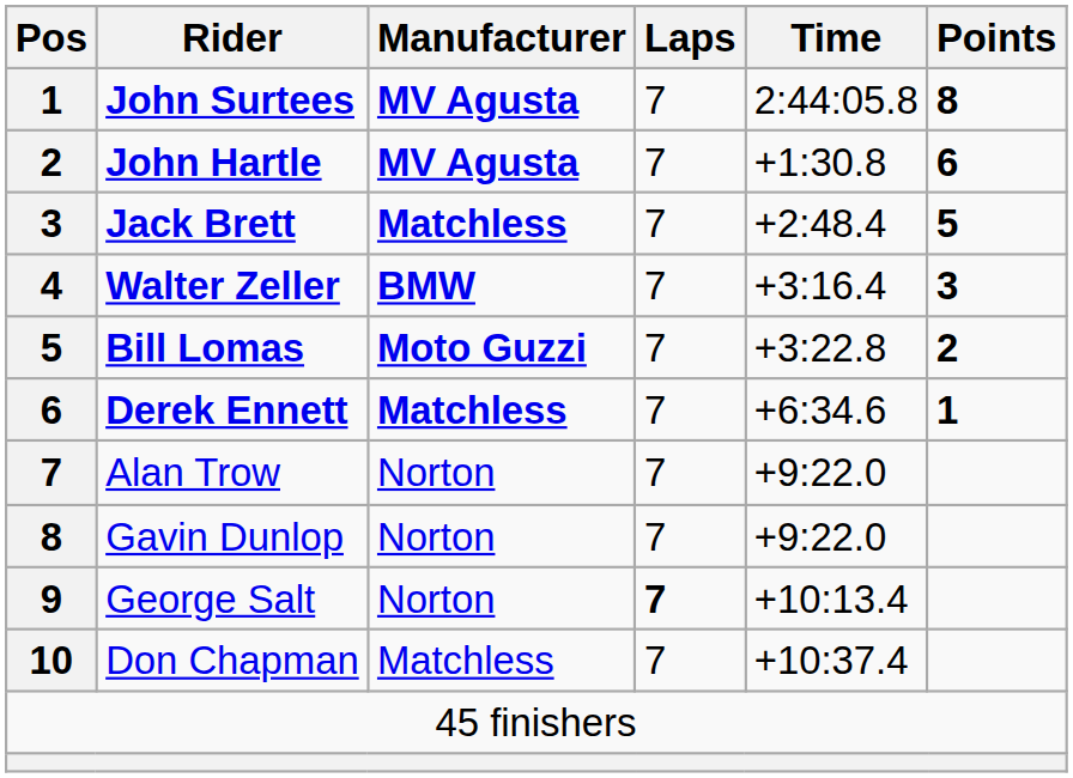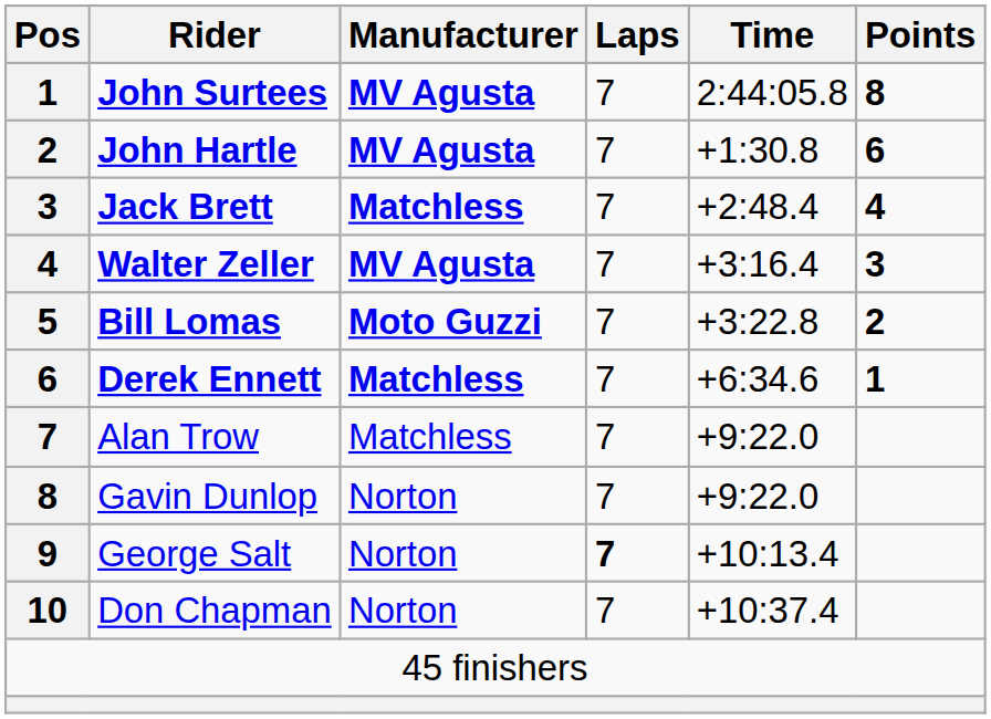Jack Brett | Points: 5 -> 4
Walter Zeller | Manufacturer: BMW -> MV Agusta
Alan Trow | Manufacturer: Norton -> Matchless
Don Chapman | Manufacturer: Matchless -> Norton
